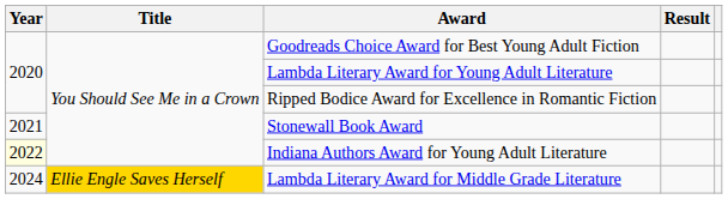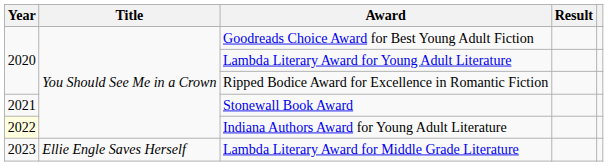Lambda Literary Award for Middle Grade Literature | Year: 2024 -> 2023
Lambda Literary Award for Middle Grade Literature | Title: gold background -> no background
